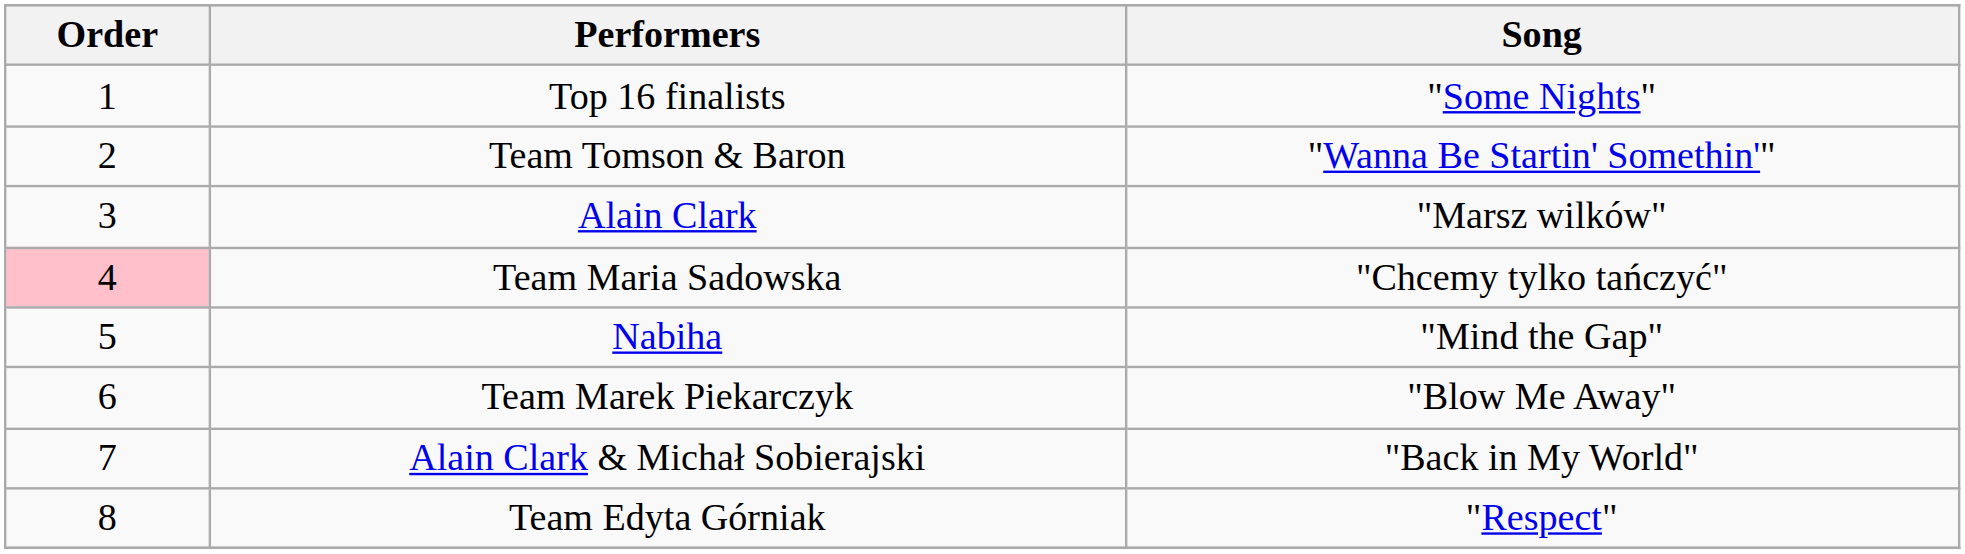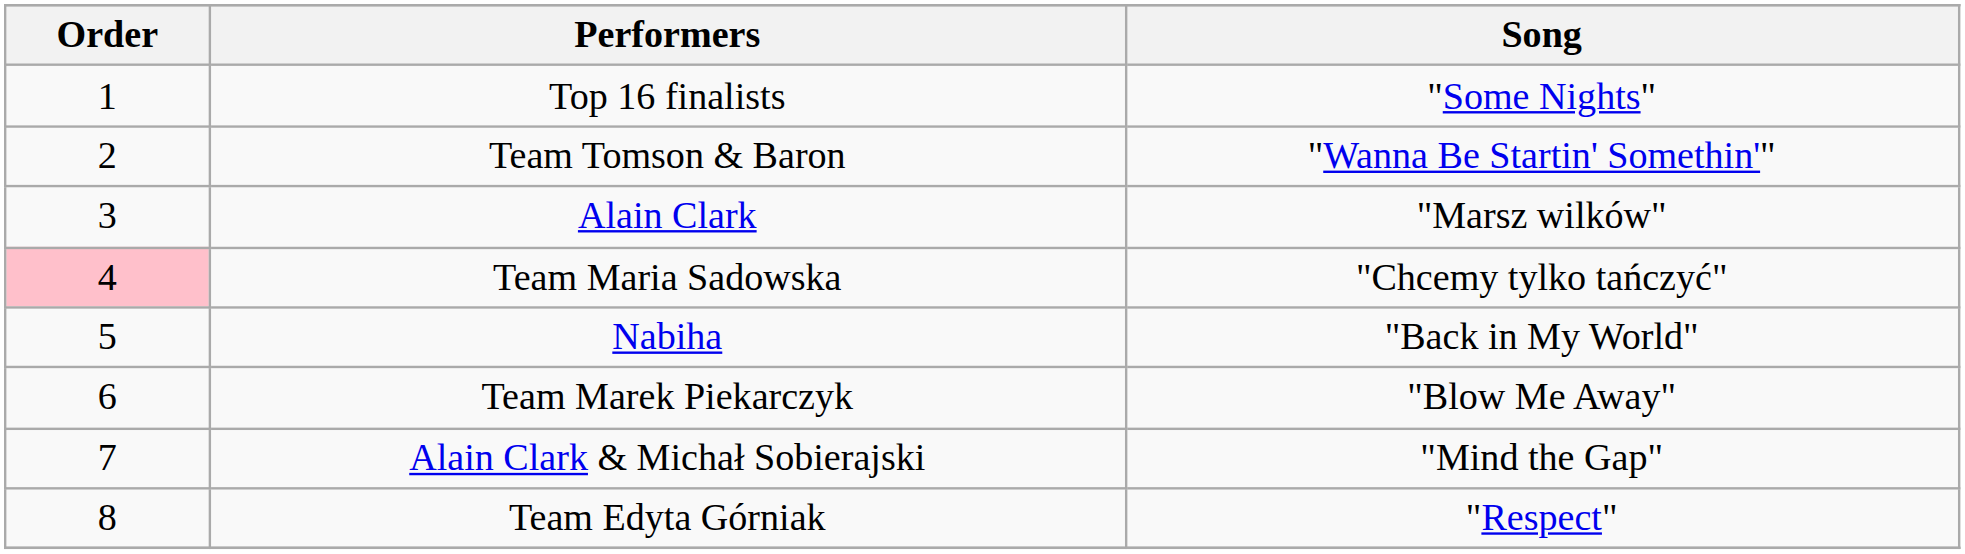Nabiha | Song: "Mind the Gap" -> "Back in My World"
Alain Clark & Michał Sobierajski | Song: "Back in My World" -> "Mind the Gap"
